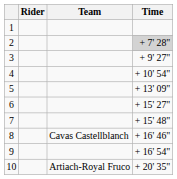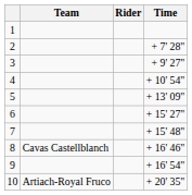columns swapped: Rider <-> Team
2 | Time: lightgrey background -> no background
